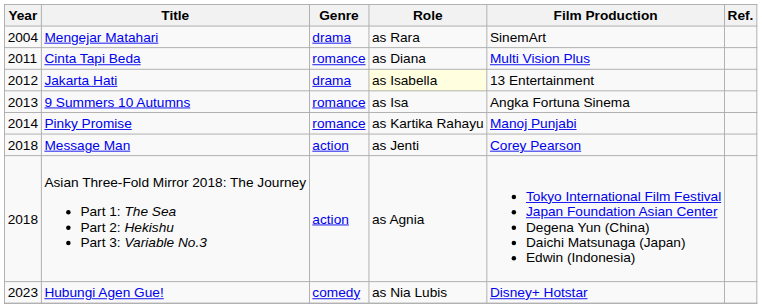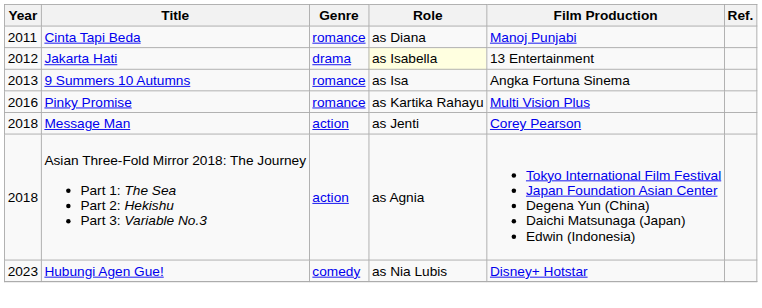- row: 2004 | Mengejar Matahari | drama | as Rara | SinemArt
Cinta Tapi Beda | Film Production: Multi Vision Plus -> Manoj Punjabi
Pinky Promise | Year: 2014 -> 2016
Pinky Promise | Film Production: Manoj Punjabi -> Multi Vision Plus
